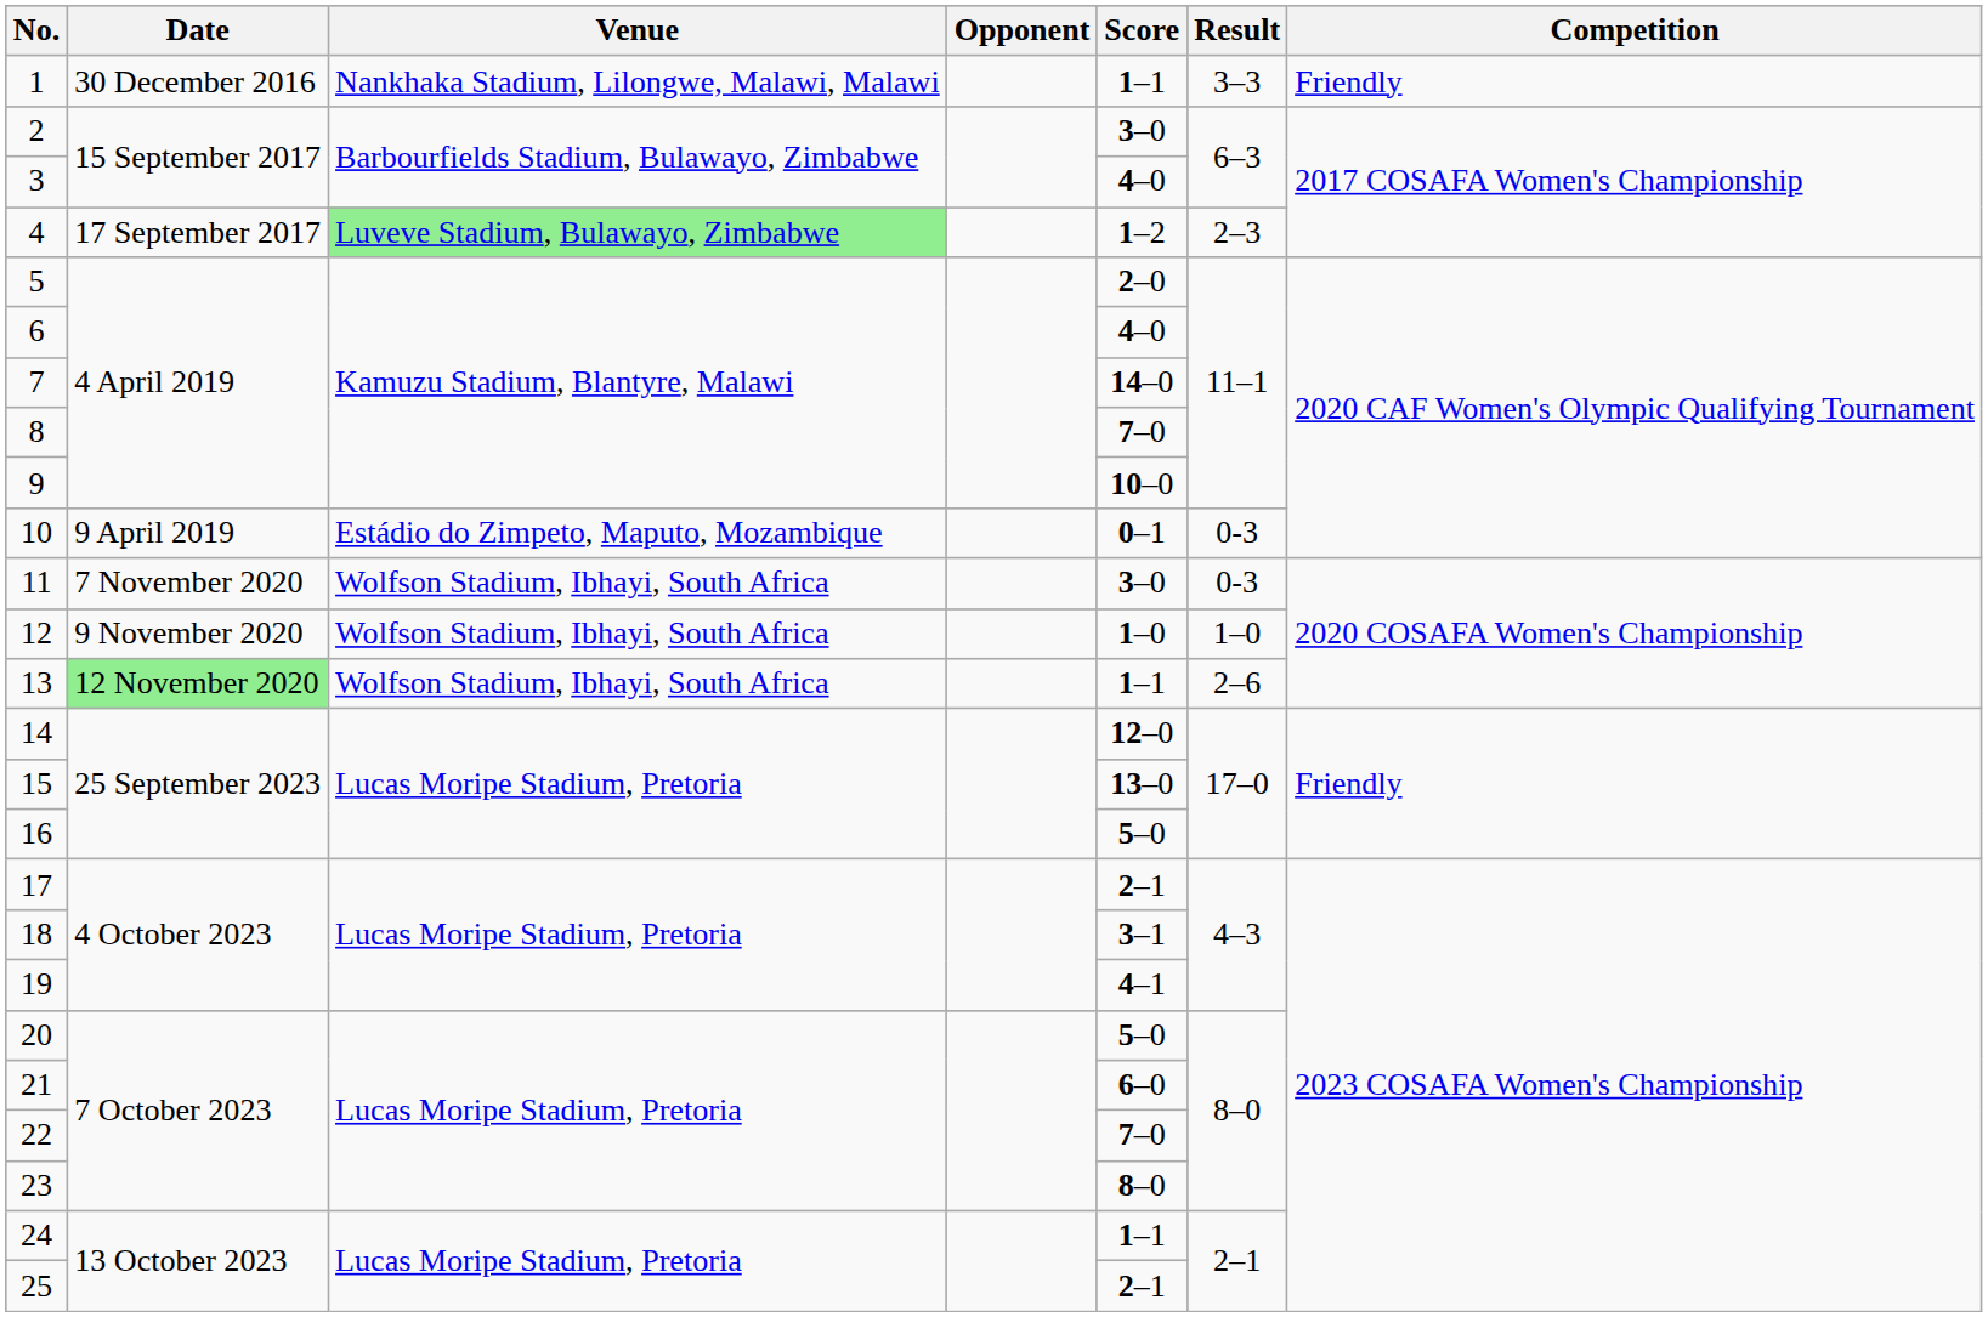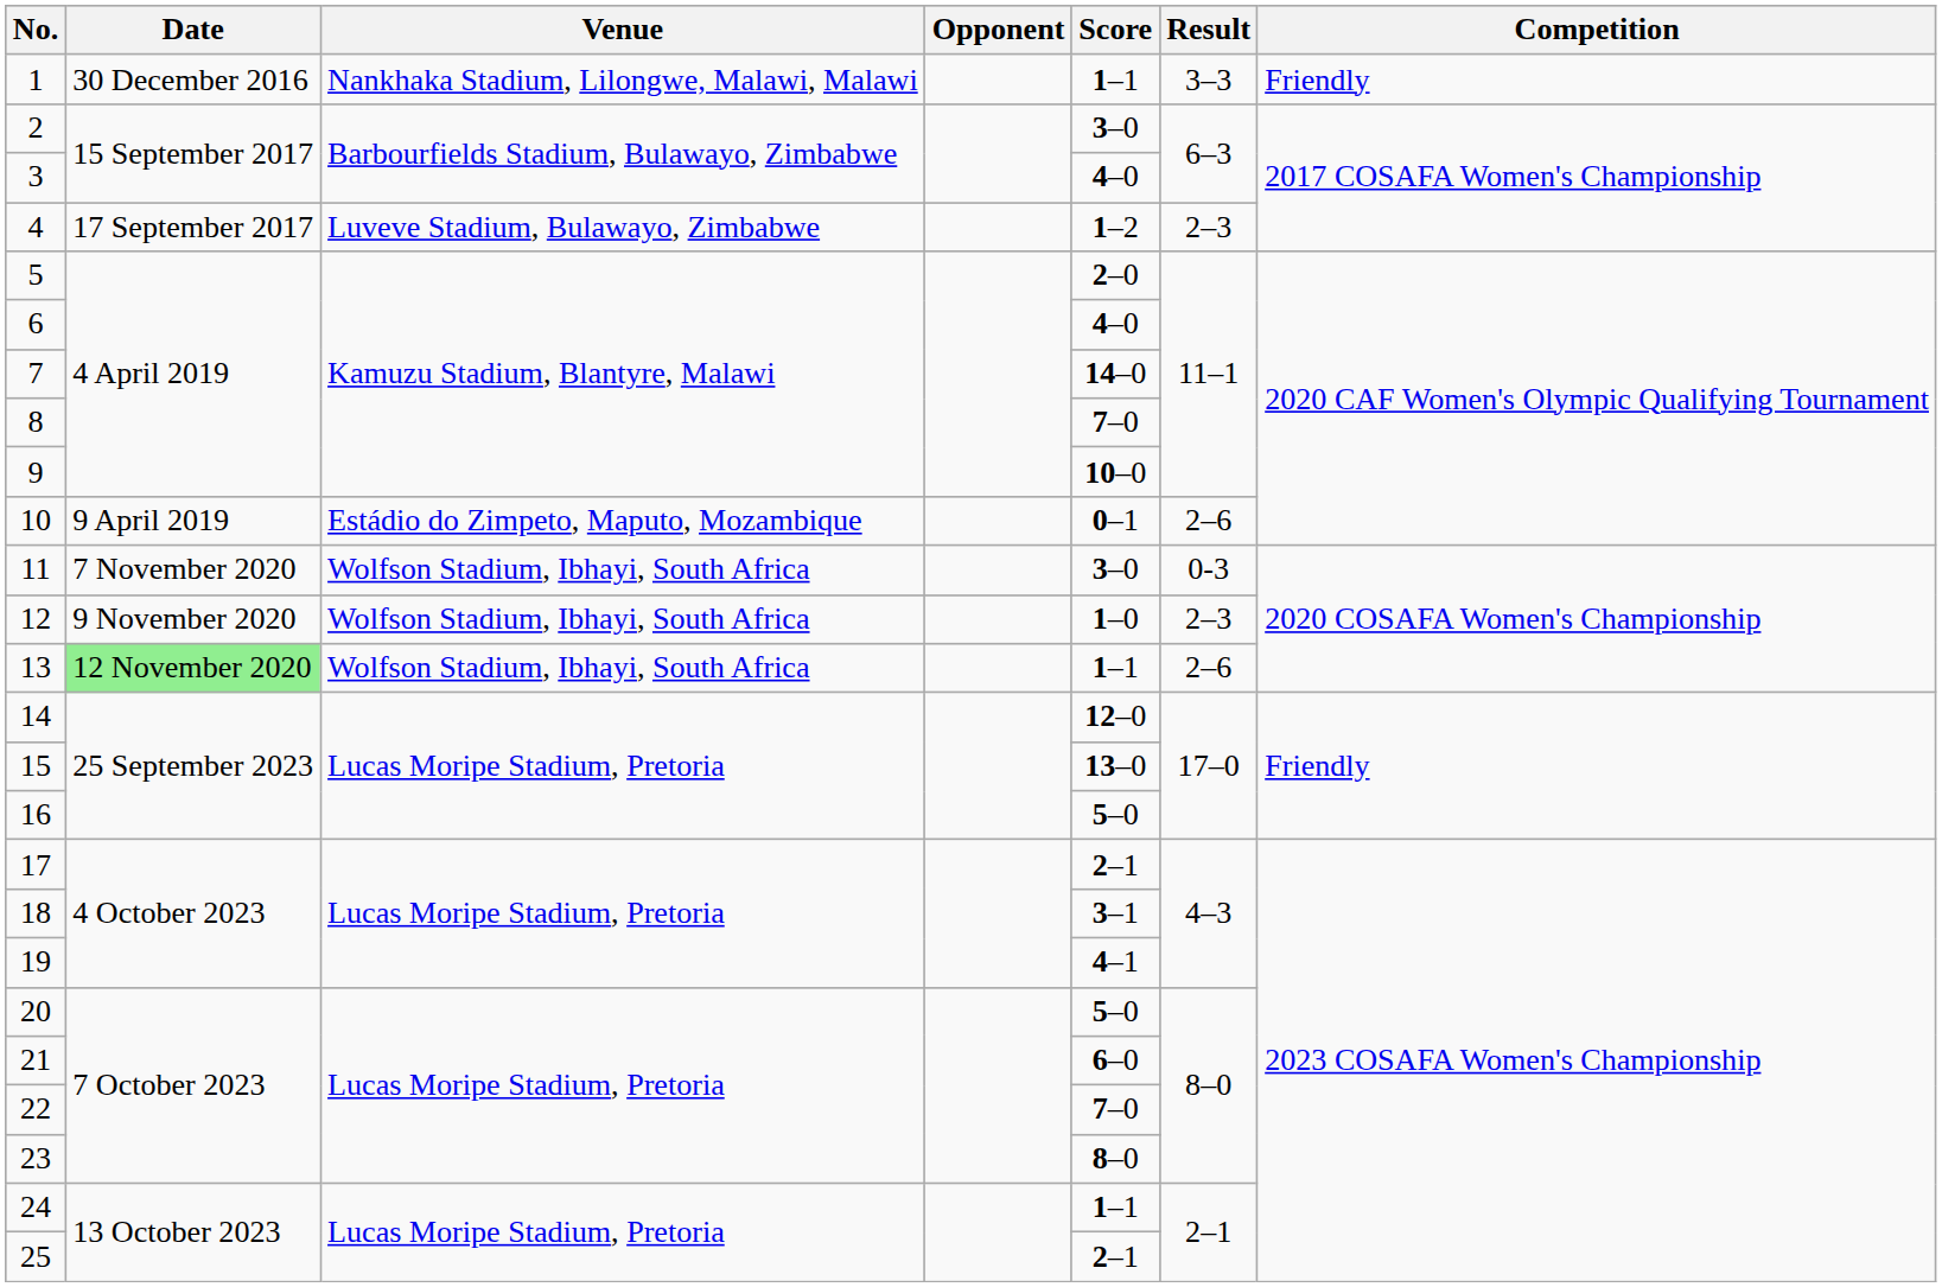4 | Venue: lightgreen background -> no background
10 | Result: 0-3 -> 2–6
12 | Result: 1–0 -> 2–3
